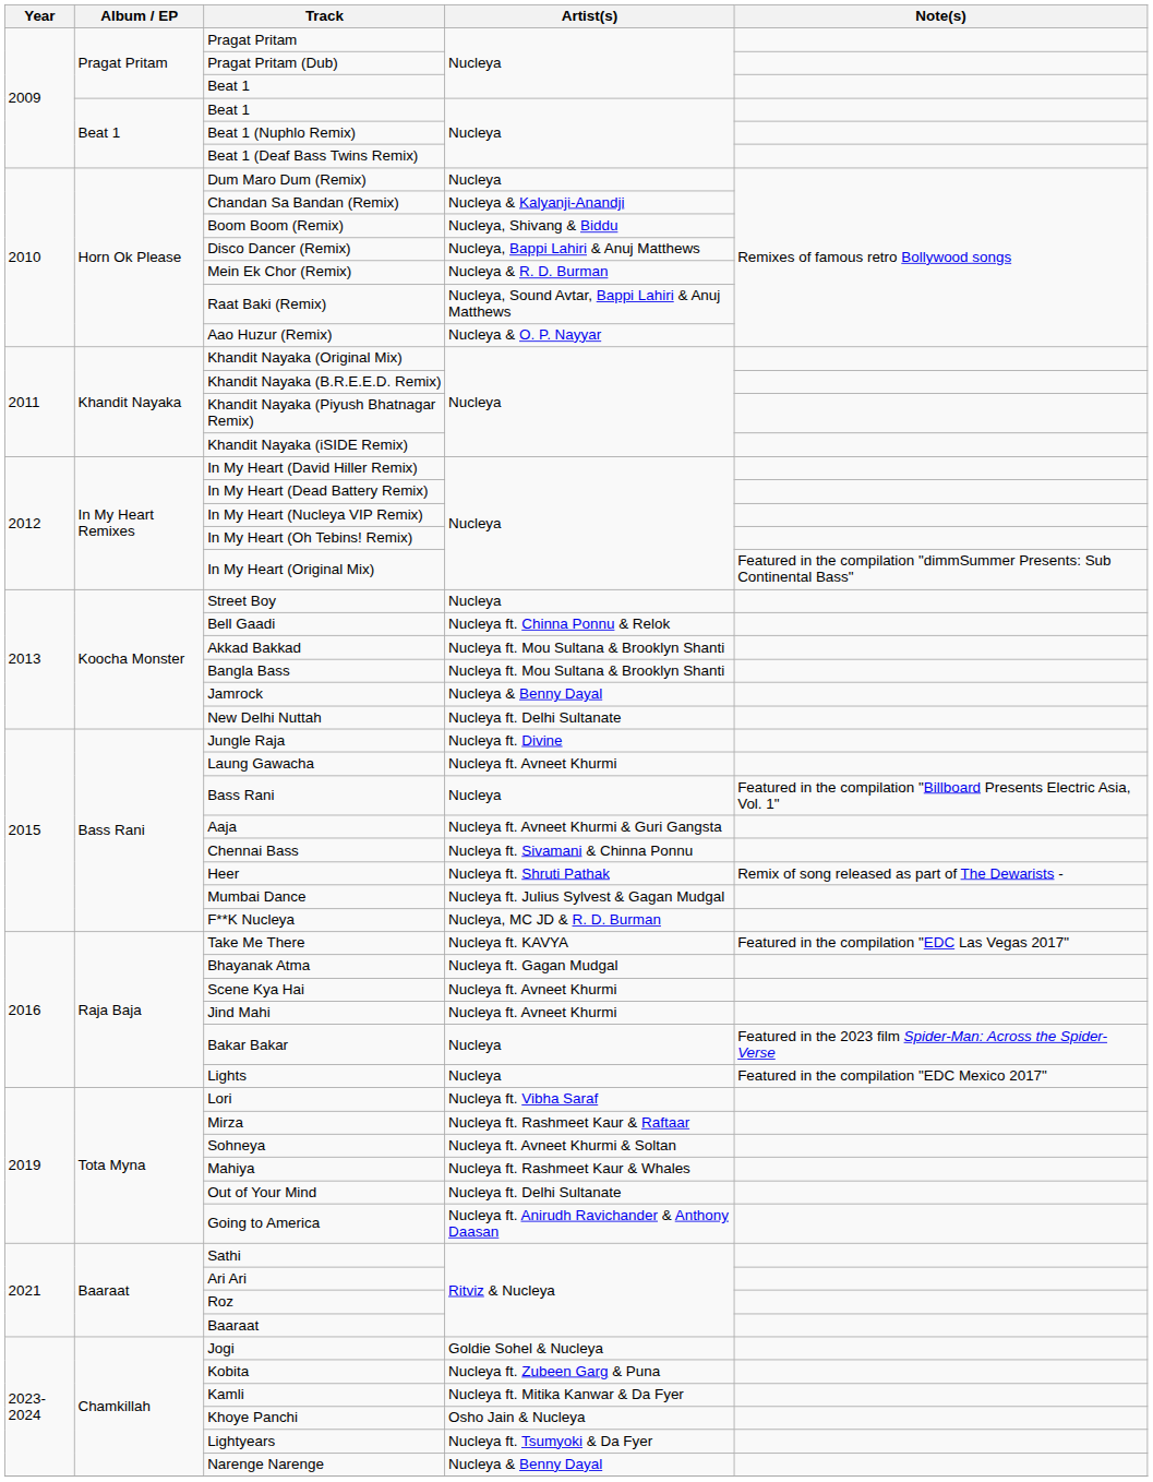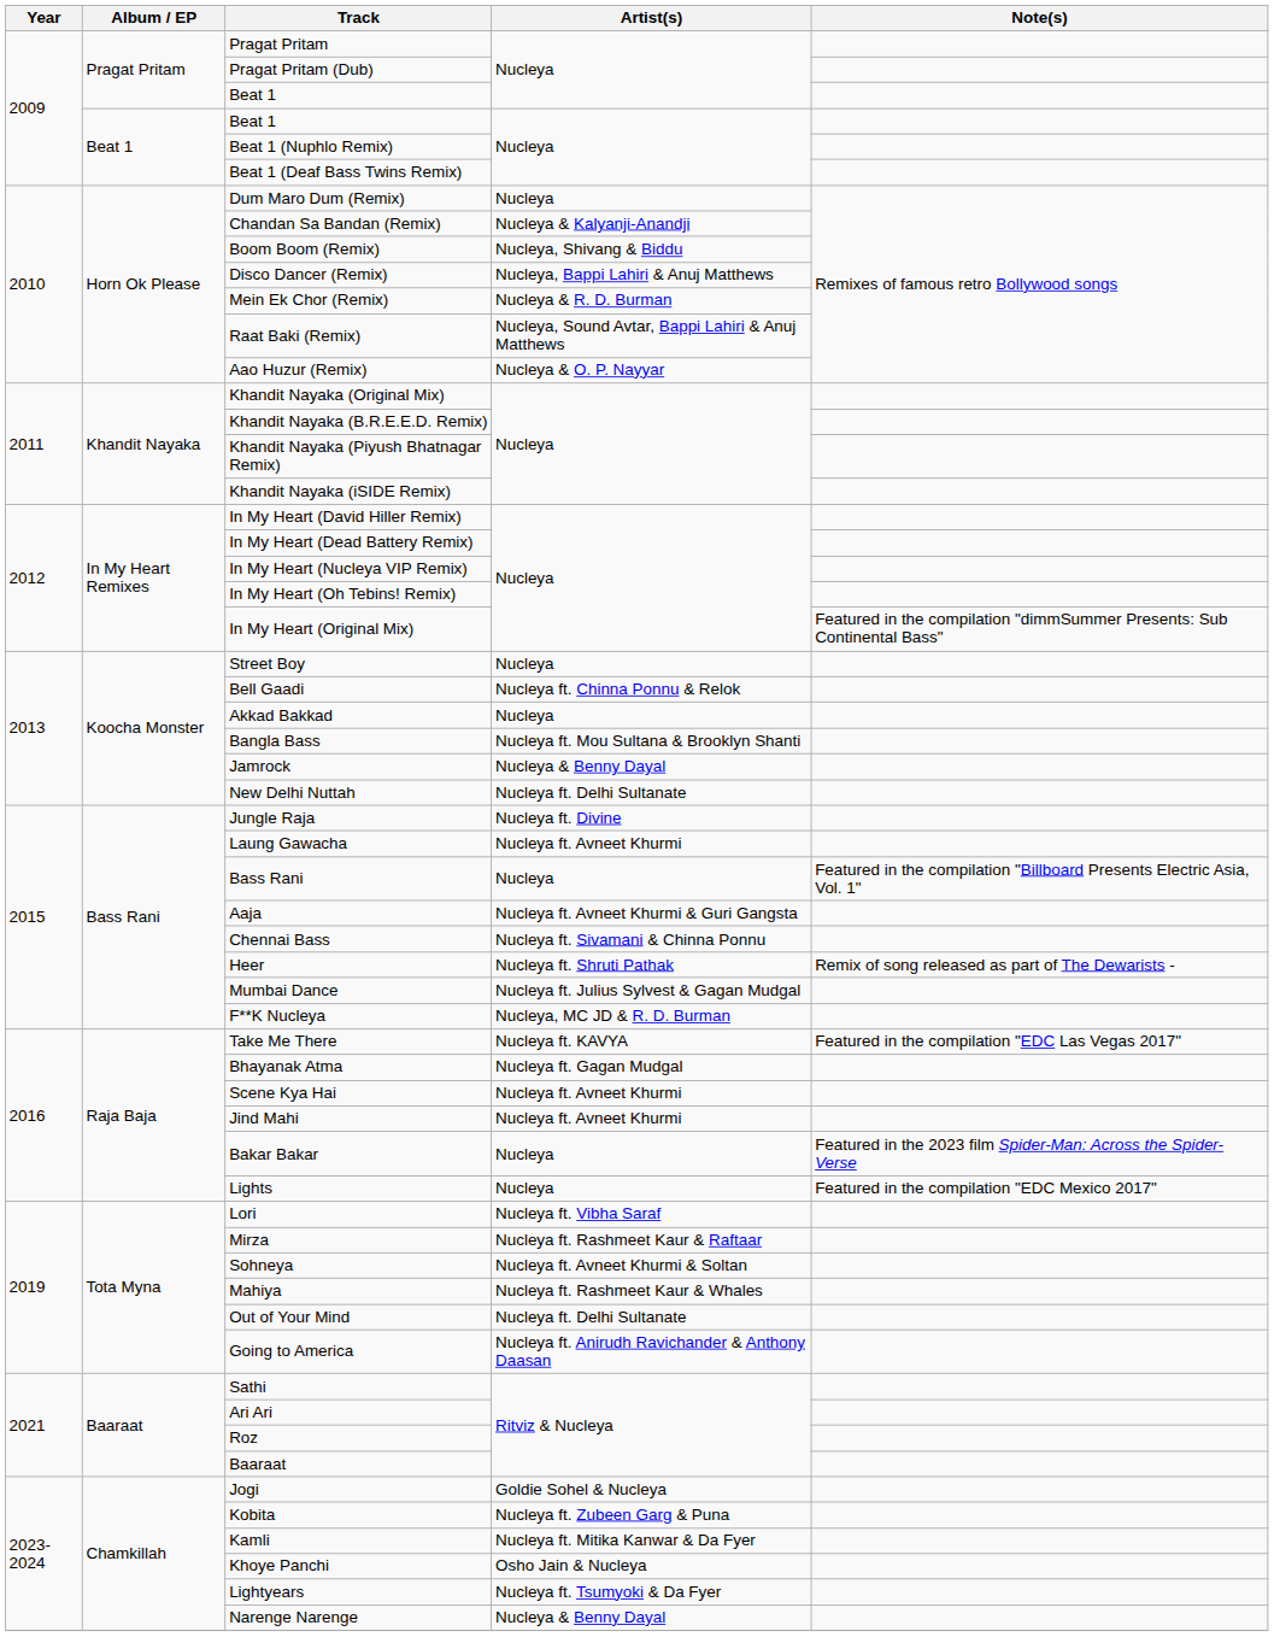Akkad Bakkad | Artist(s): Nucleya ft. Mou Sultana & Brooklyn Shanti -> Nucleya
